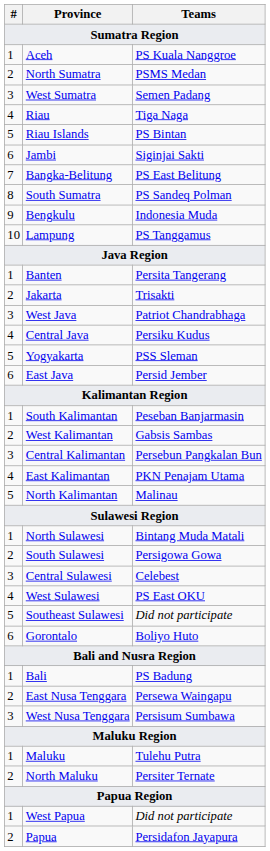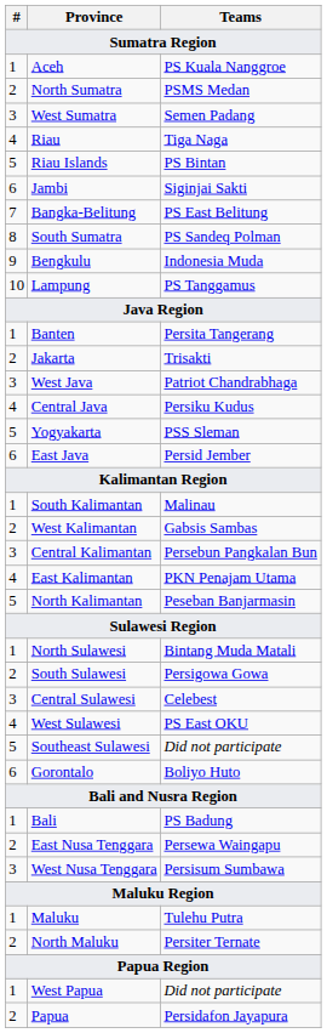South Kalimantan | Teams: Peseban Banjarmasin -> Malinau
North Kalimantan | Teams: Malinau -> Peseban Banjarmasin
